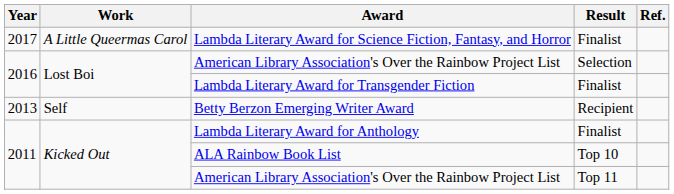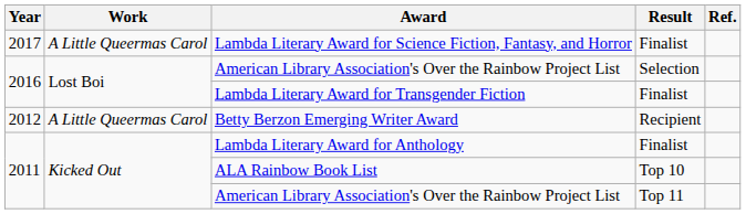Betty Berzon Emerging Writer Award | Year: 2013 -> 2012
Betty Berzon Emerging Writer Award | Work: Self -> A Little Queermas Carol
